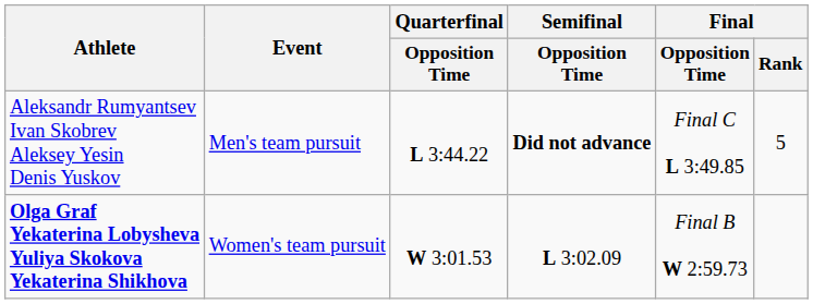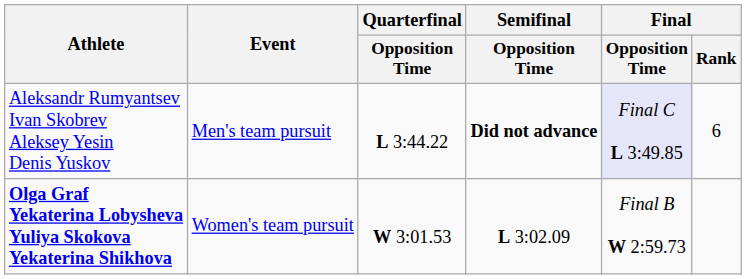Aleksandr Rumyantsev Ivan Skobrev Aleksey Yesin Denis Yuskov | Final / Opposition Time: no background -> lavender background
Aleksandr Rumyantsev Ivan Skobrev Aleksey Yesin Denis Yuskov | Final / Rank: 5 -> 6
